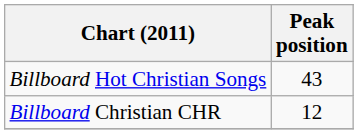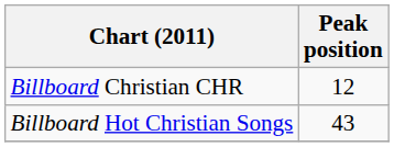rows swapped: Billboard Christian CHR <-> Billboard Hot Christian Songs
